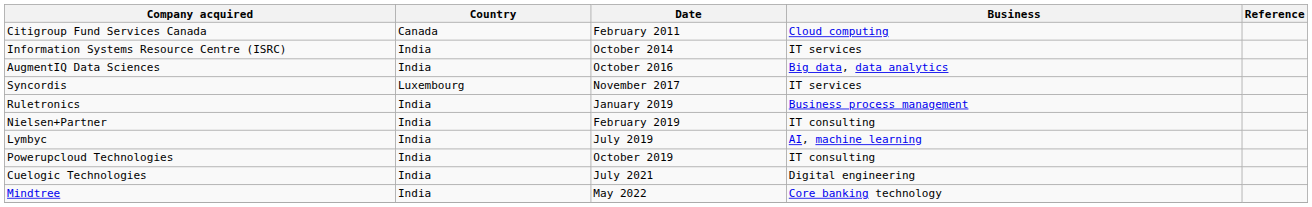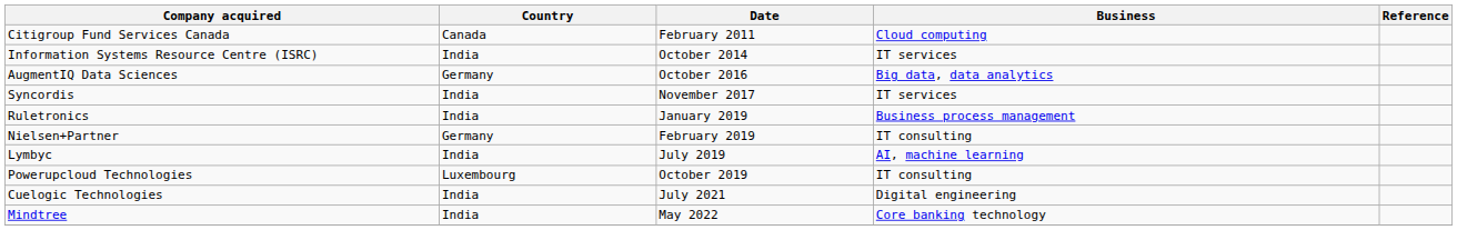AugmentIQ Data Sciences | Country: India -> Germany
Syncordis | Country: Luxembourg -> India
Nielsen+Partner | Country: India -> Germany
Powerupcloud Technologies | Country: India -> Luxembourg
